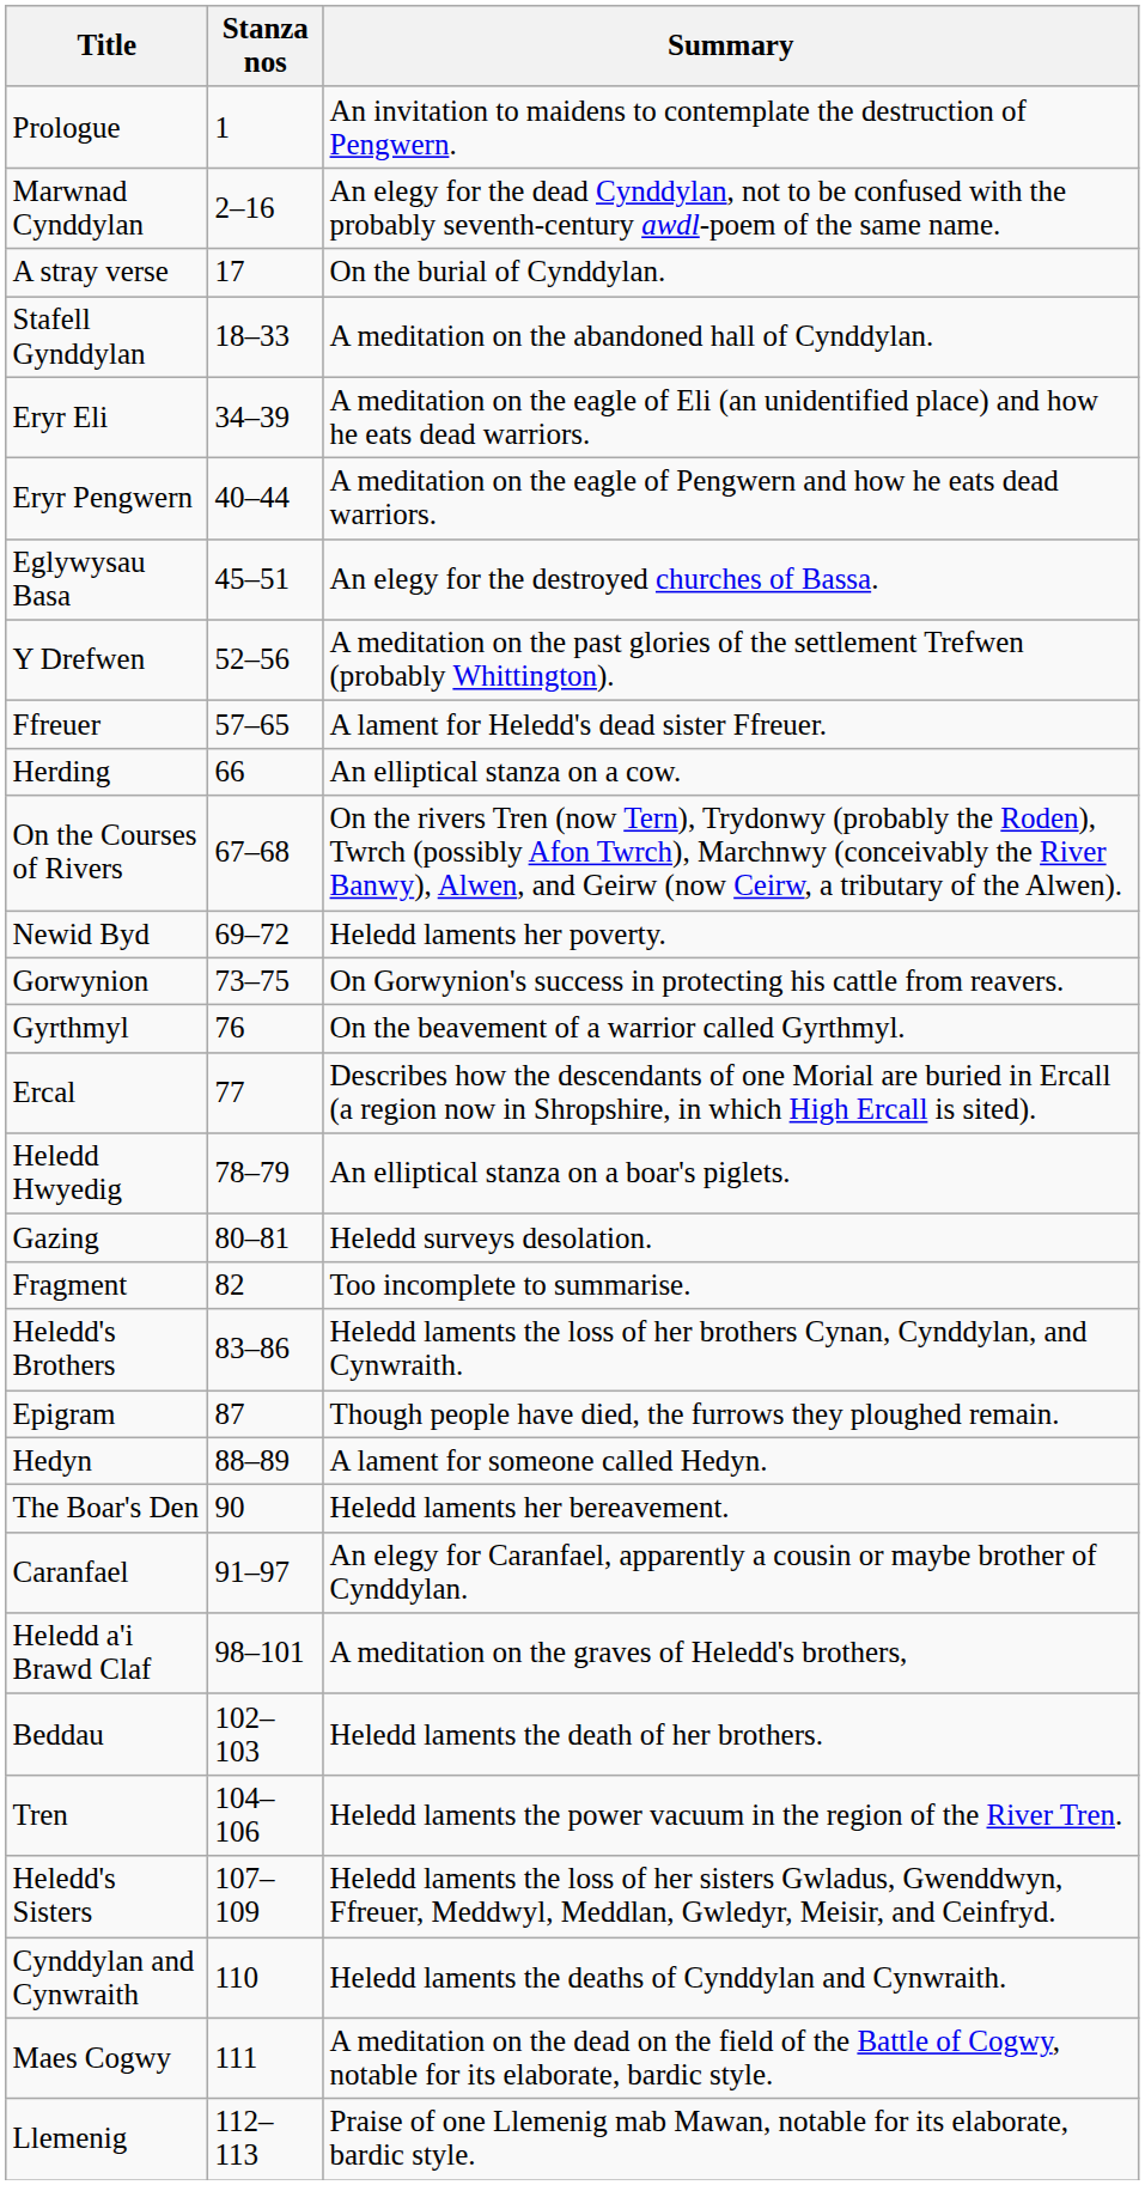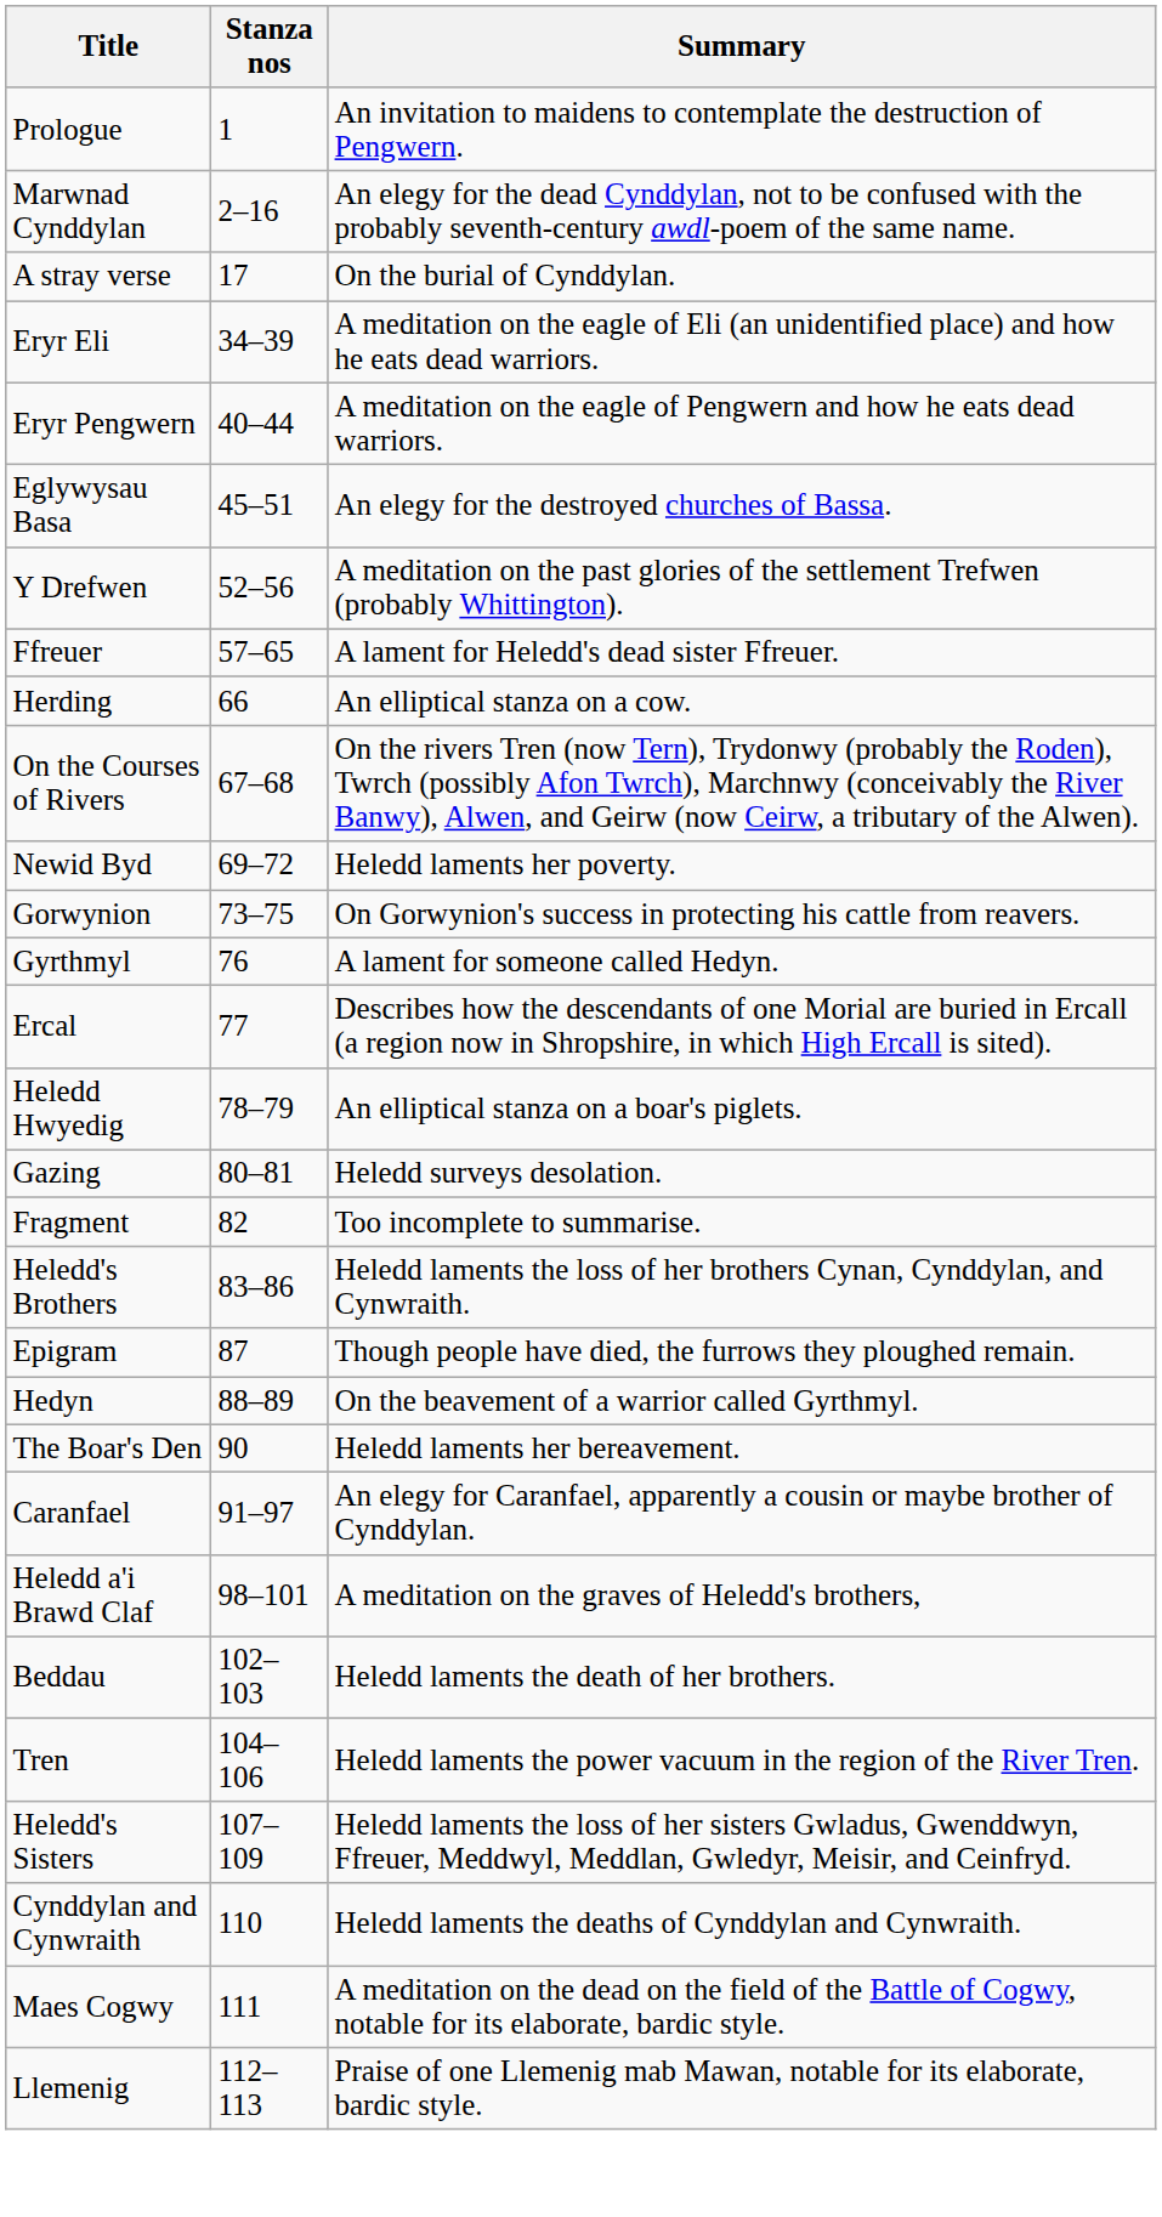- row: Stafell Gynddylan | 18–33 | A meditation on the abandoned hall of Cynddylan.
Gyrthmyl | Summary: On the beavement of a warrior called Gyrthmyl. -> A lament for someone called Hedyn.
Hedyn | Summary: A lament for someone called Hedyn. -> On the beavement of a warrior called Gyrthmyl.
